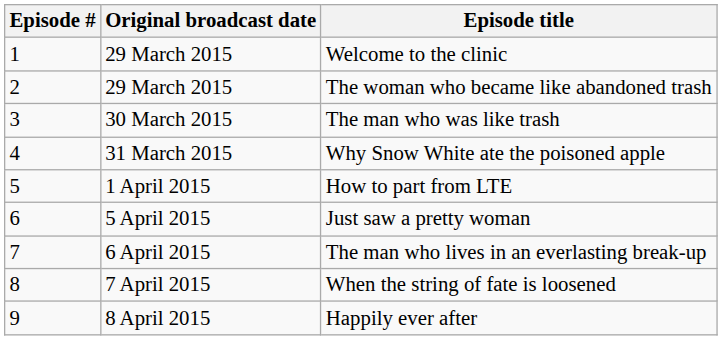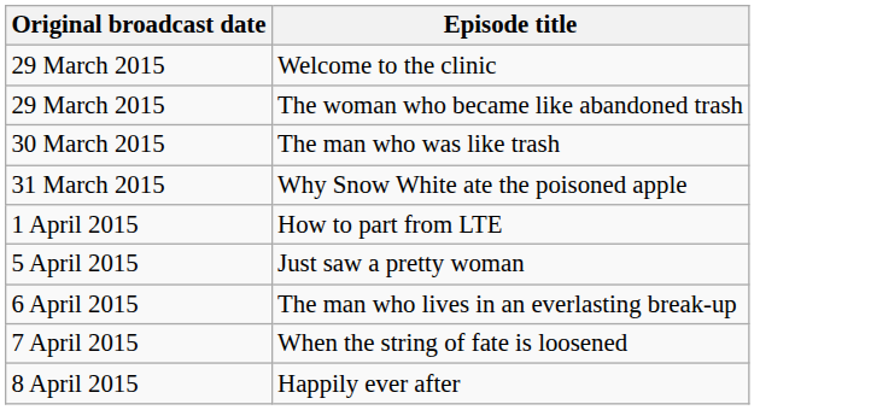- column: Episode # | 1 | 2 | 3 | 4 | 5 | 6 | 7 | 8 | 9
